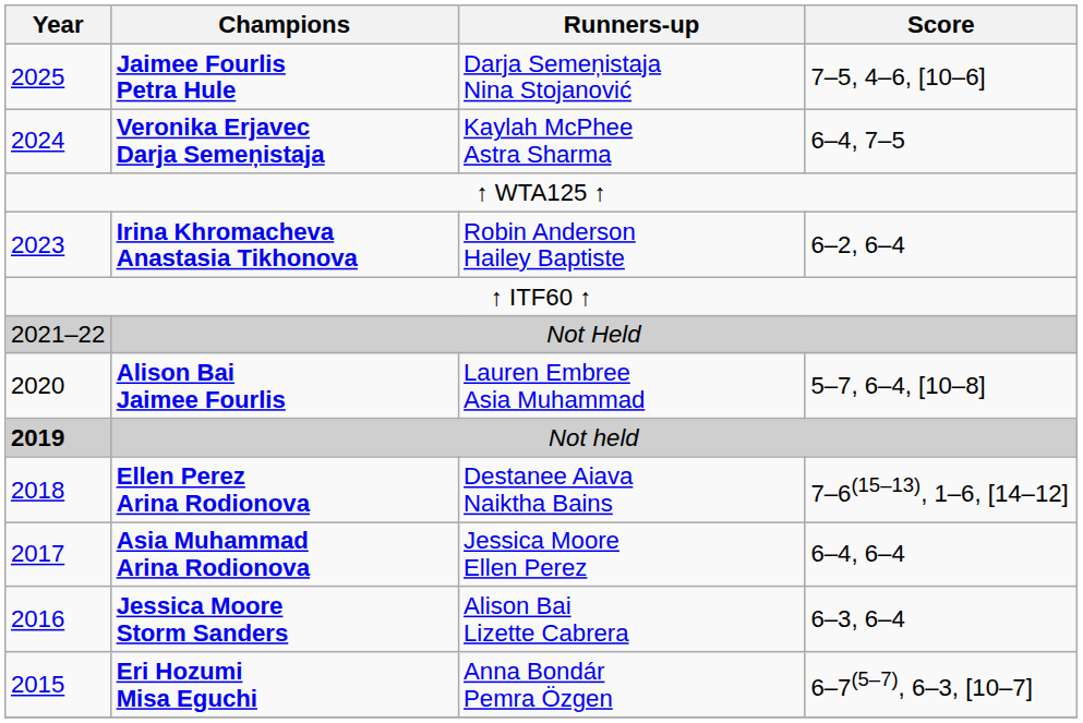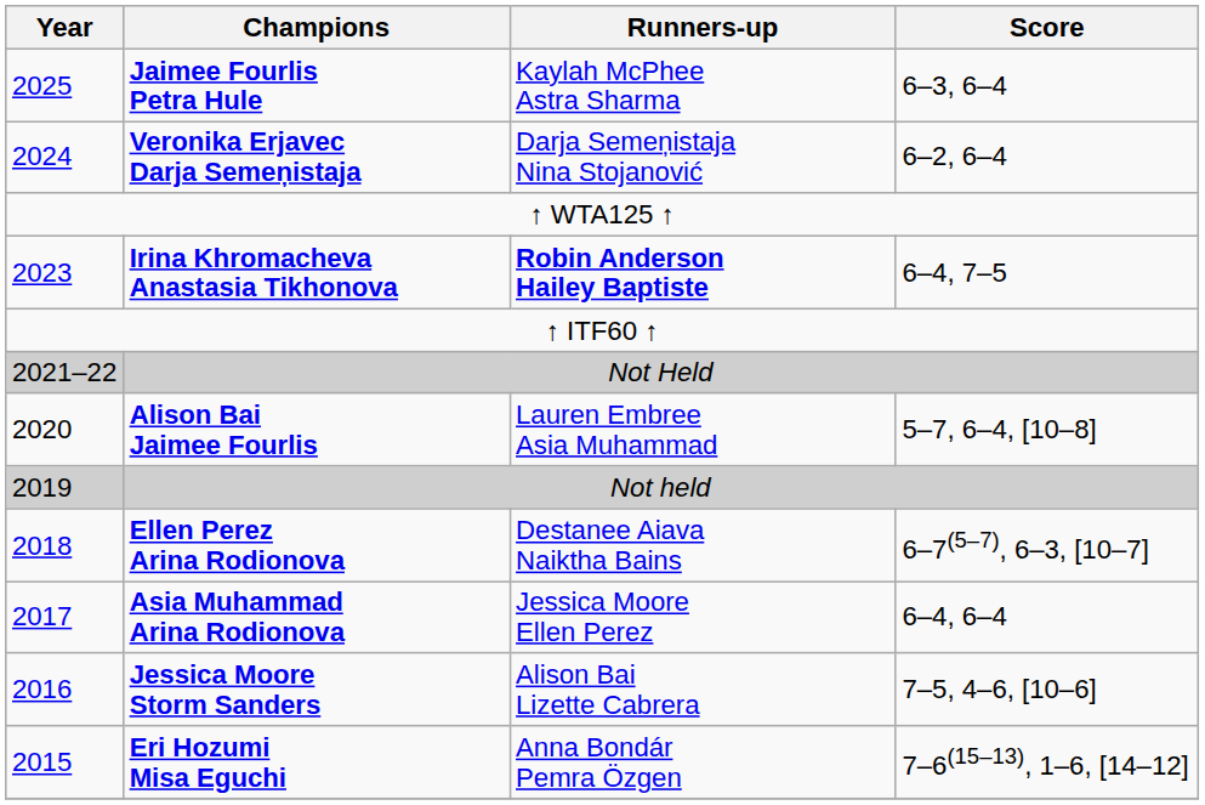Jaimee Fourlis Petra Hule | Runners-up: Darja Semeņistaja Nina Stojanović -> Kaylah McPhee Astra Sharma
Jaimee Fourlis Petra Hule | Score: 7–5, 4–6, [10–6] -> 6–3, 6–4
Veronika Erjavec Darja Semeņistaja | Runners-up: Kaylah McPhee Astra Sharma -> Darja Semeņistaja Nina Stojanović
Veronika Erjavec Darja Semeņistaja | Score: 6–4, 7–5 -> 6–2, 6–4
Irina Khromacheva Anastasia Tikhonova | Runners-up: normal -> bold
Irina Khromacheva Anastasia Tikhonova | Score: 6–2, 6–4 -> 6–4, 7–5
Not held | Year: bold -> normal
Ellen Perez Arina Rodionova | Score: 7–6(15–13), 1–6, [14–12] -> 6–7(5–7), 6–3, [10–7]
Jessica Moore Storm Sanders | Score: 6–3, 6–4 -> 7–5, 4–6, [10–6]
Eri Hozumi Misa Eguchi | Score: 6–7(5–7), 6–3, [10–7] -> 7–6(15–13), 1–6, [14–12]
